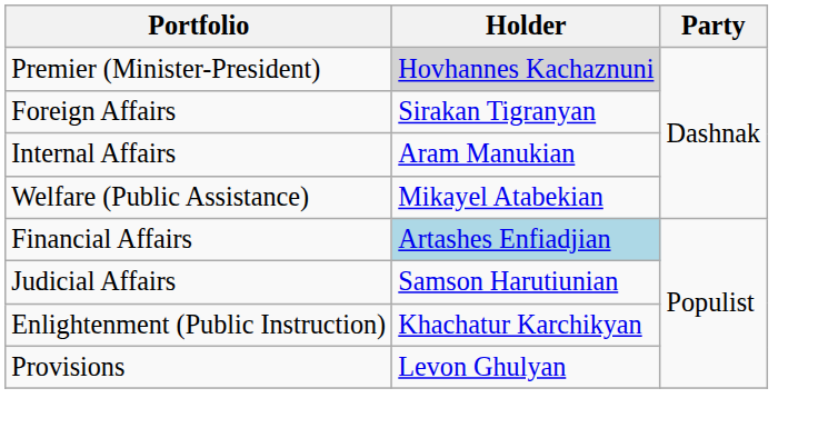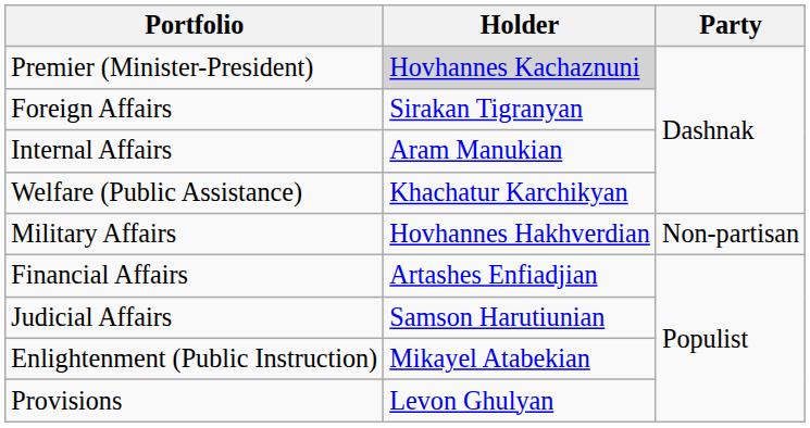Welfare (Public Assistance) | Holder: Mikayel Atabekian -> Khachatur Karchikyan
+ row: Military Affairs | Hovhannes Hakhverdian | Non-partisan
Financial Affairs | Holder: lightblue background -> no background
Enlightenment (Public Instruction) | Holder: Khachatur Karchikyan -> Mikayel Atabekian
